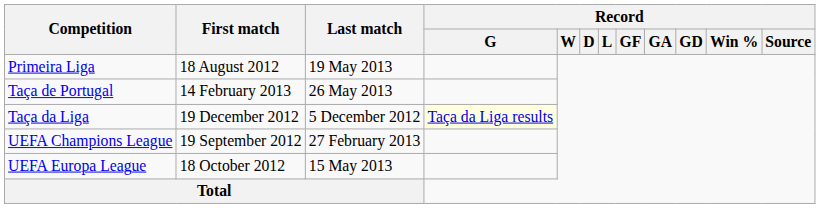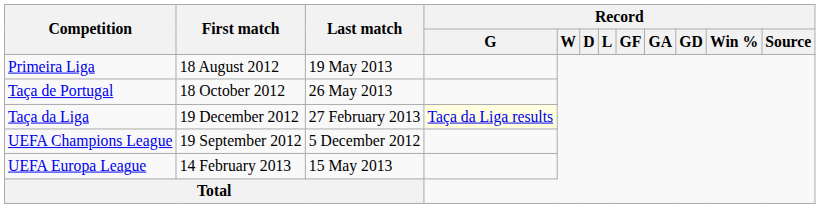Taça de Portugal | First match: 14 February 2013 -> 18 October 2012
Taça da Liga | Last match: 5 December 2012 -> 27 February 2013
UEFA Champions League | Last match: 27 February 2013 -> 5 December 2012
UEFA Europa League | First match: 18 October 2012 -> 14 February 2013
